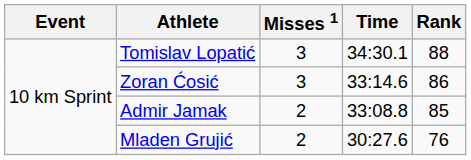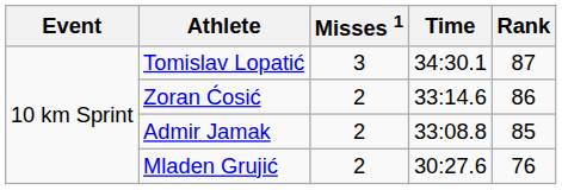Tomislav Lopatić | Rank: 88 -> 87
Zoran Ćosić | Misses 1: 3 -> 2
